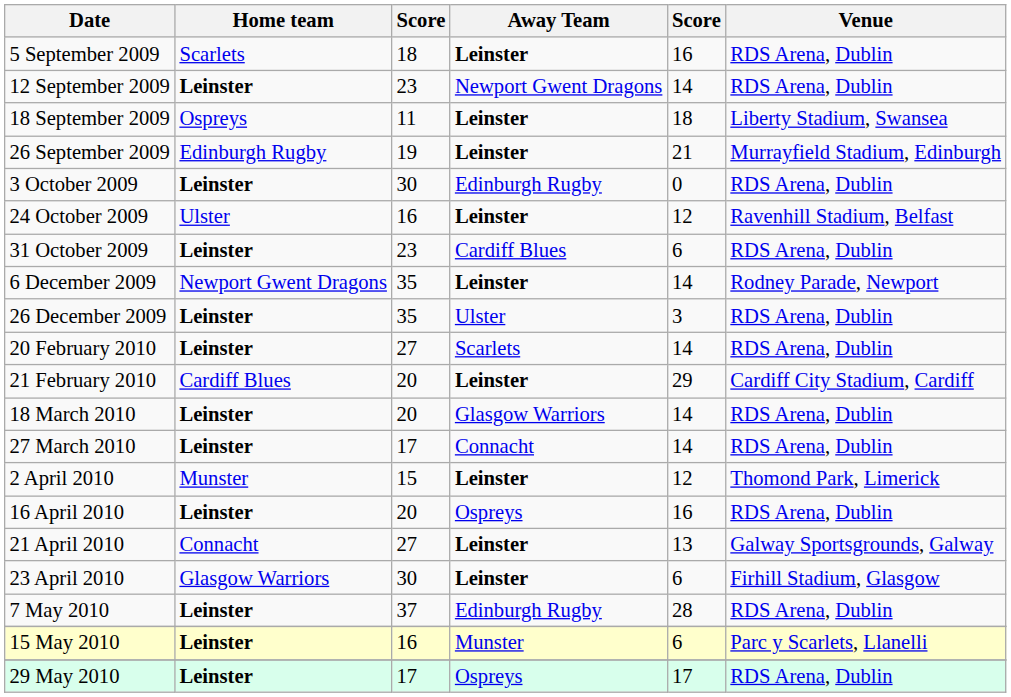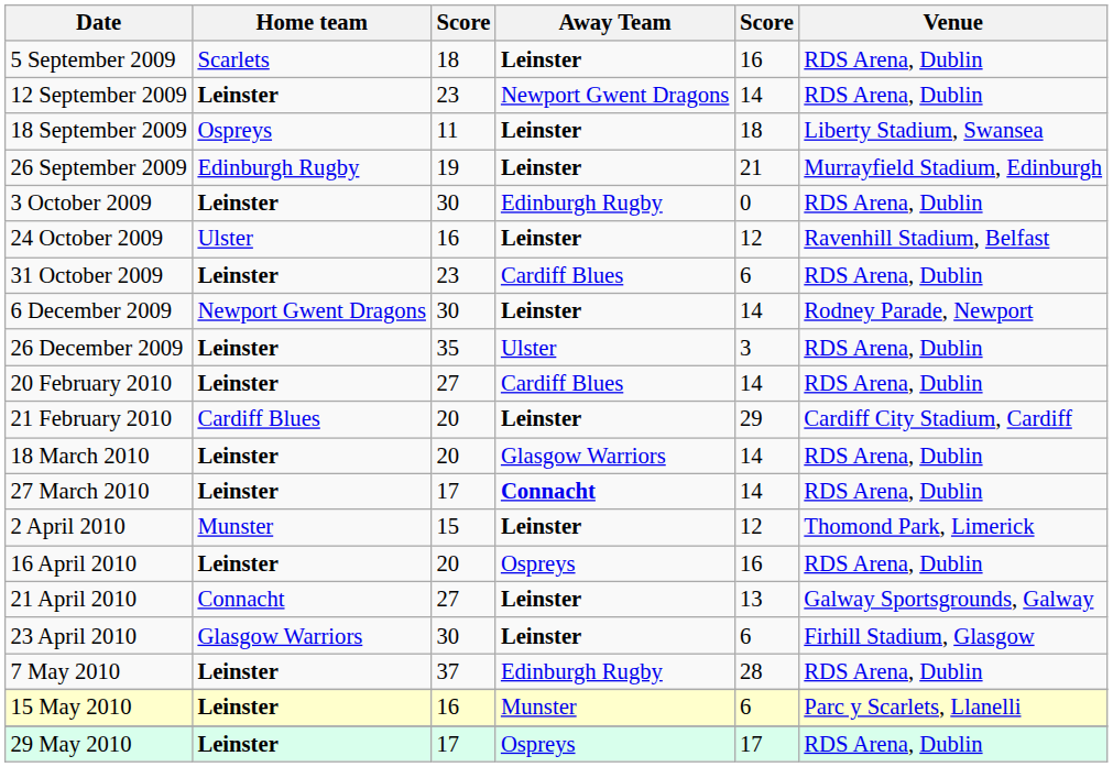6 December 2009 | column 3: 35 -> 30
20 February 2010 | Away Team: Scarlets -> Cardiff Blues
27 March 2010 | Away Team: normal -> bold
